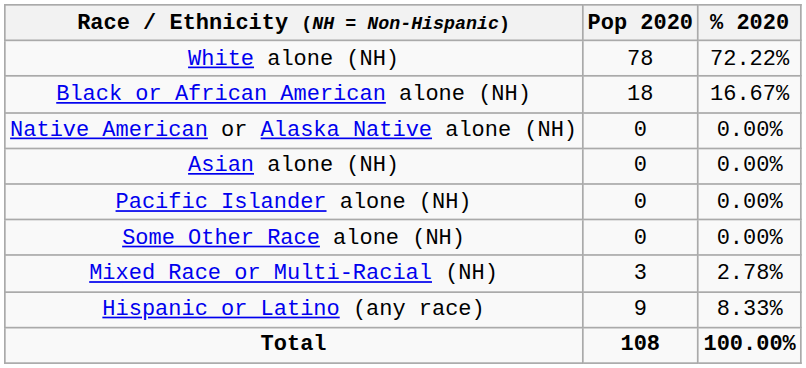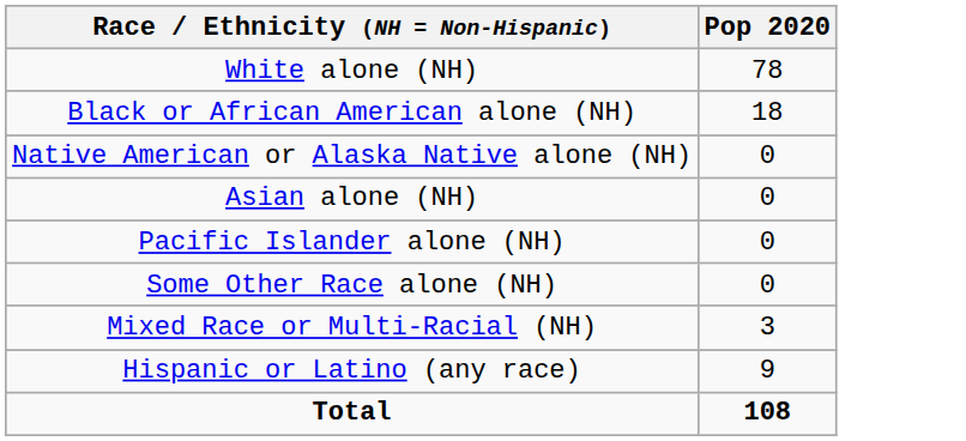- column: % 2020 | 72.22% | 16.67% | 0.00% | 0.00% | 0.00% | 0.00% | 2.78% | 8.33% | 100.00%
